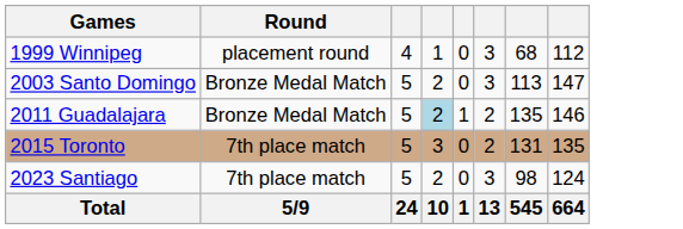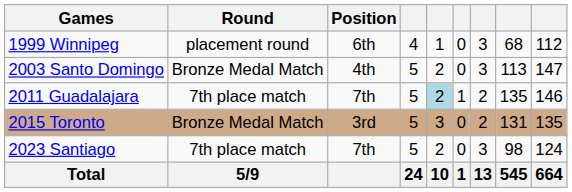+ column: Position | 6th | 4th | 7th | 3rd | 7th
2011 Guadalajara | Round: Bronze Medal Match -> 7th place match
2015 Toronto | Round: 7th place match -> Bronze Medal Match
